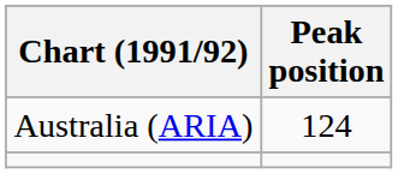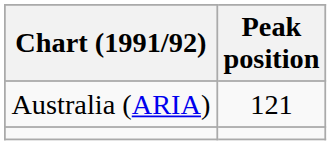Australia (ARIA) | Peak position: 124 -> 121
